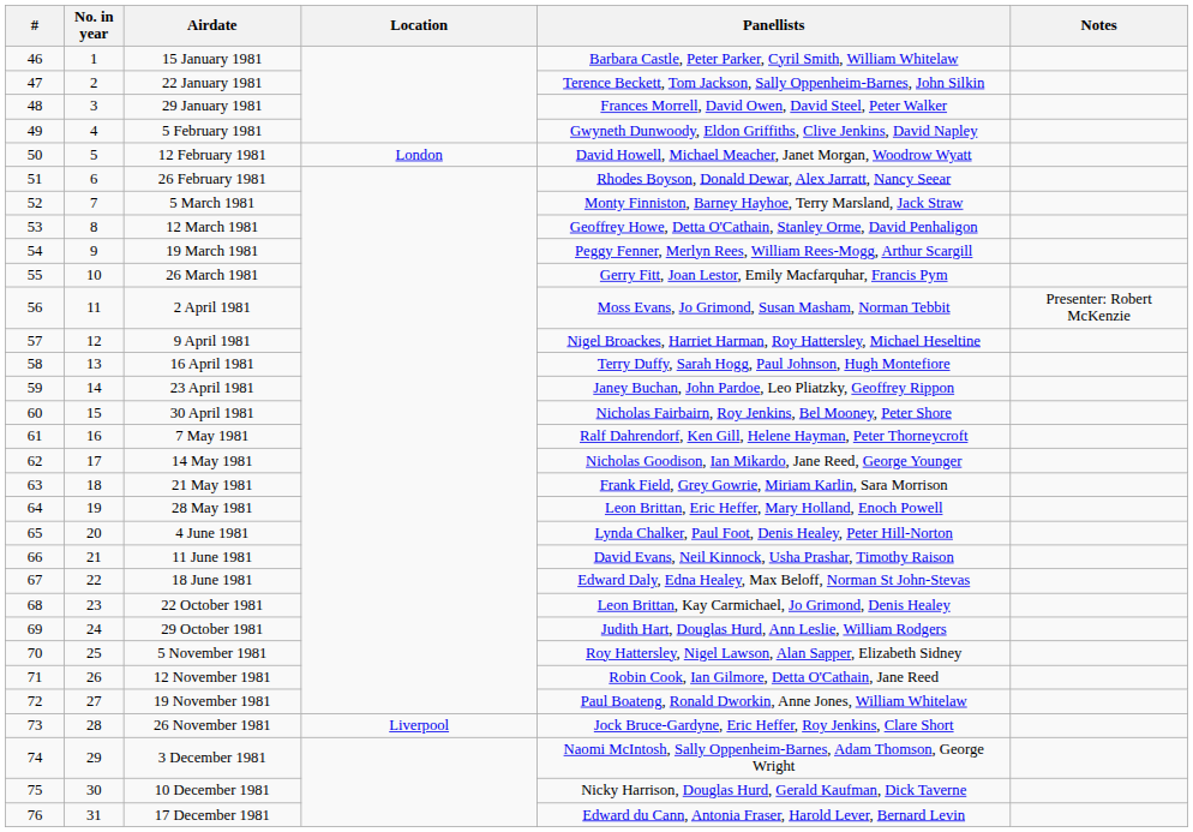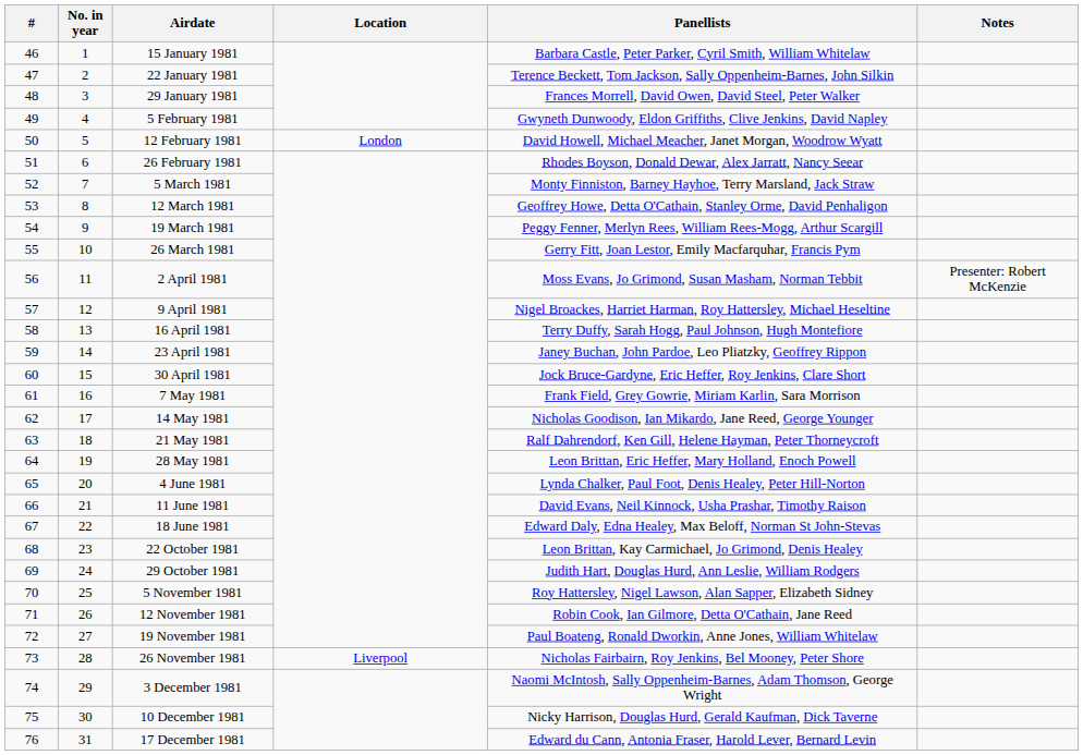30 April 1981 | Panellists: Nicholas Fairbairn, Roy Jenkins, Bel Mooney, Peter Shore -> Jock Bruce-Gardyne, Eric Heffer, Roy Jenkins, Clare Short
7 May 1981 | Panellists: Ralf Dahrendorf, Ken Gill, Helene Hayman, Peter Thorneycroft -> Frank Field, Grey Gowrie, Miriam Karlin, Sara Morrison
21 May 1981 | Panellists: Frank Field, Grey Gowrie, Miriam Karlin, Sara Morrison -> Ralf Dahrendorf, Ken Gill, Helene Hayman, Peter Thorneycroft
26 November 1981 | Panellists: Jock Bruce-Gardyne, Eric Heffer, Roy Jenkins, Clare Short -> Nicholas Fairbairn, Roy Jenkins, Bel Mooney, Peter Shore
